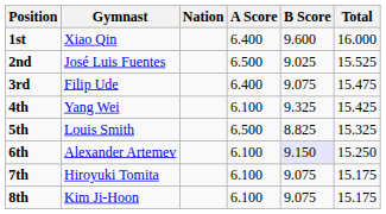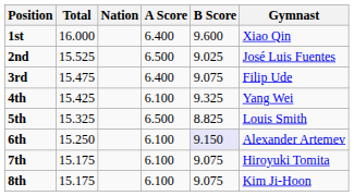columns swapped: Gymnast <-> Total
